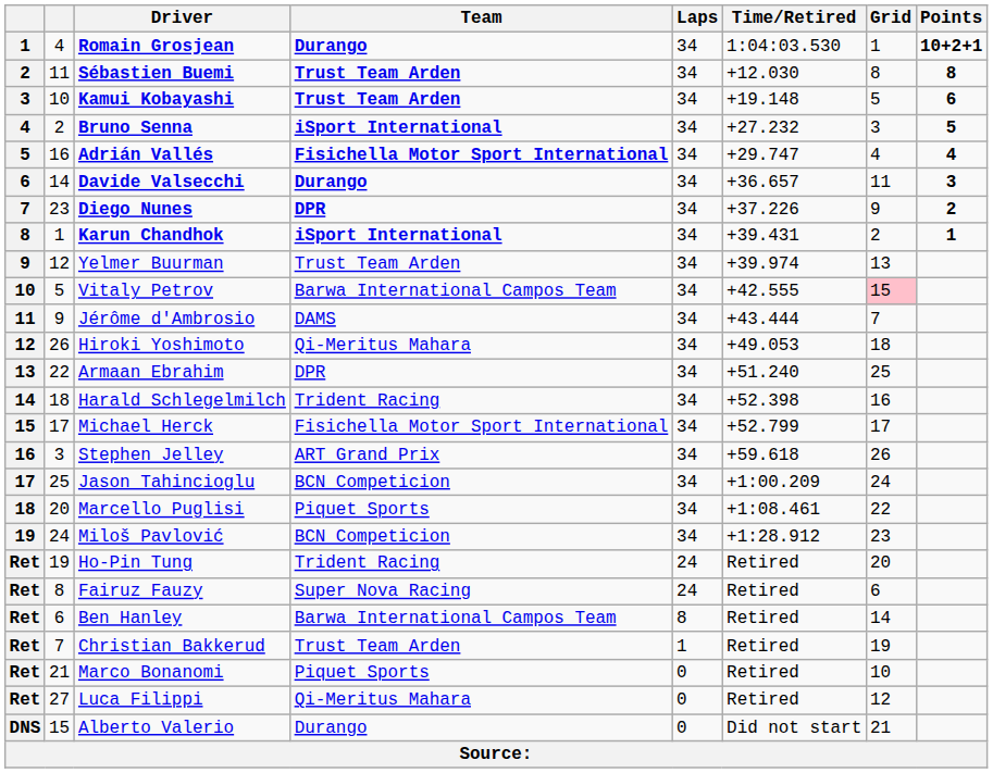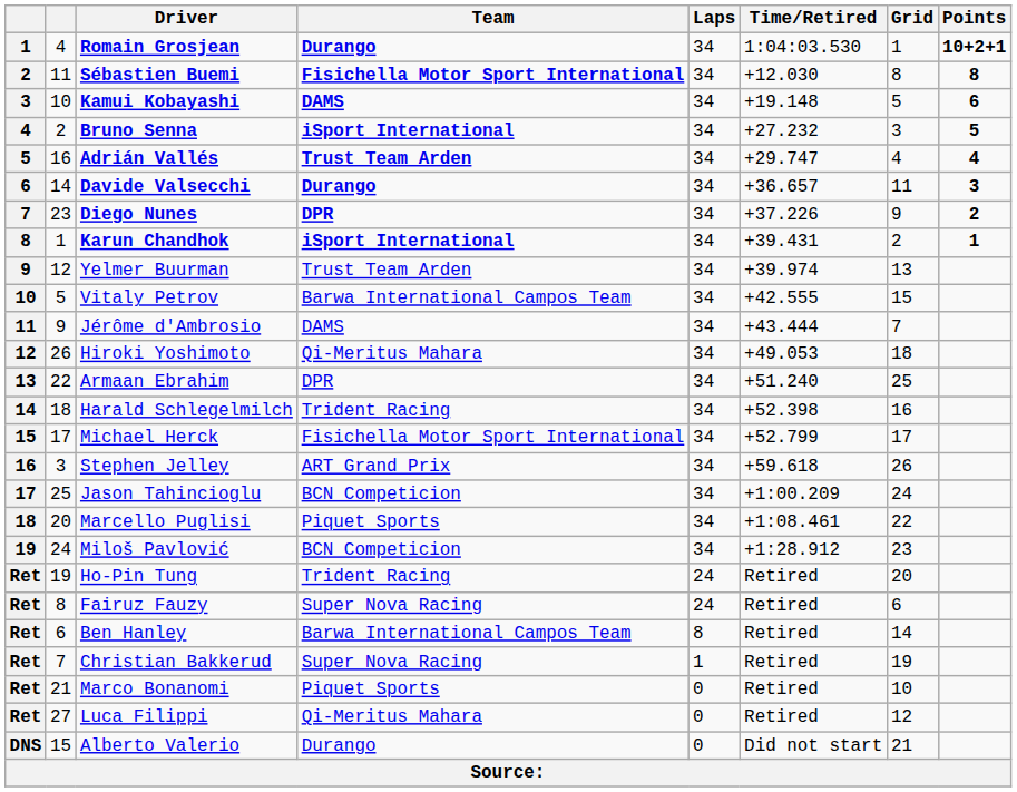Sébastien Buemi | Team: Trust Team Arden -> Fisichella Motor Sport International
Kamui Kobayashi | Team: Trust Team Arden -> DAMS
Adrián Vallés | Team: Fisichella Motor Sport International -> Trust Team Arden
Vitaly Petrov | Grid: pink background -> no background
Christian Bakkerud | Team: Trust Team Arden -> Super Nova Racing
